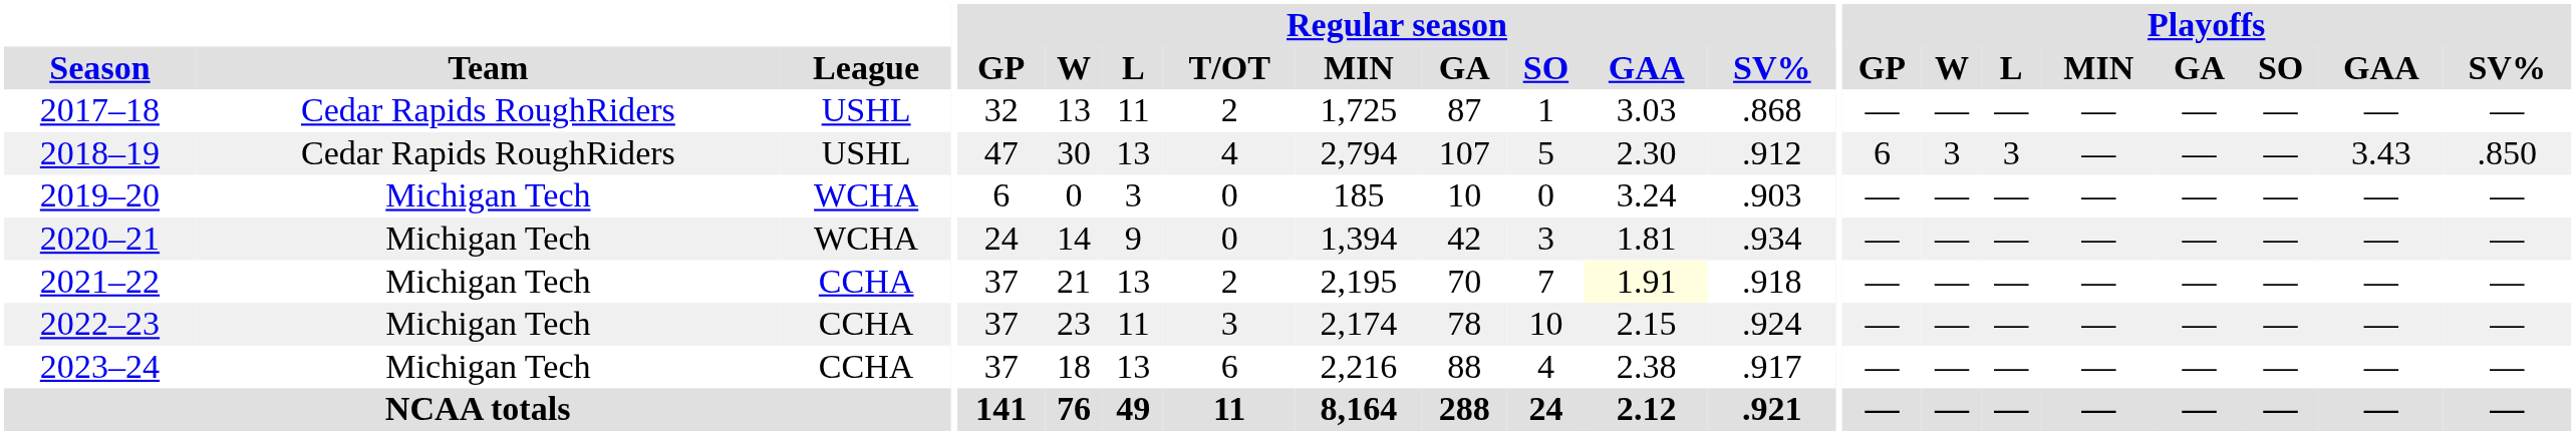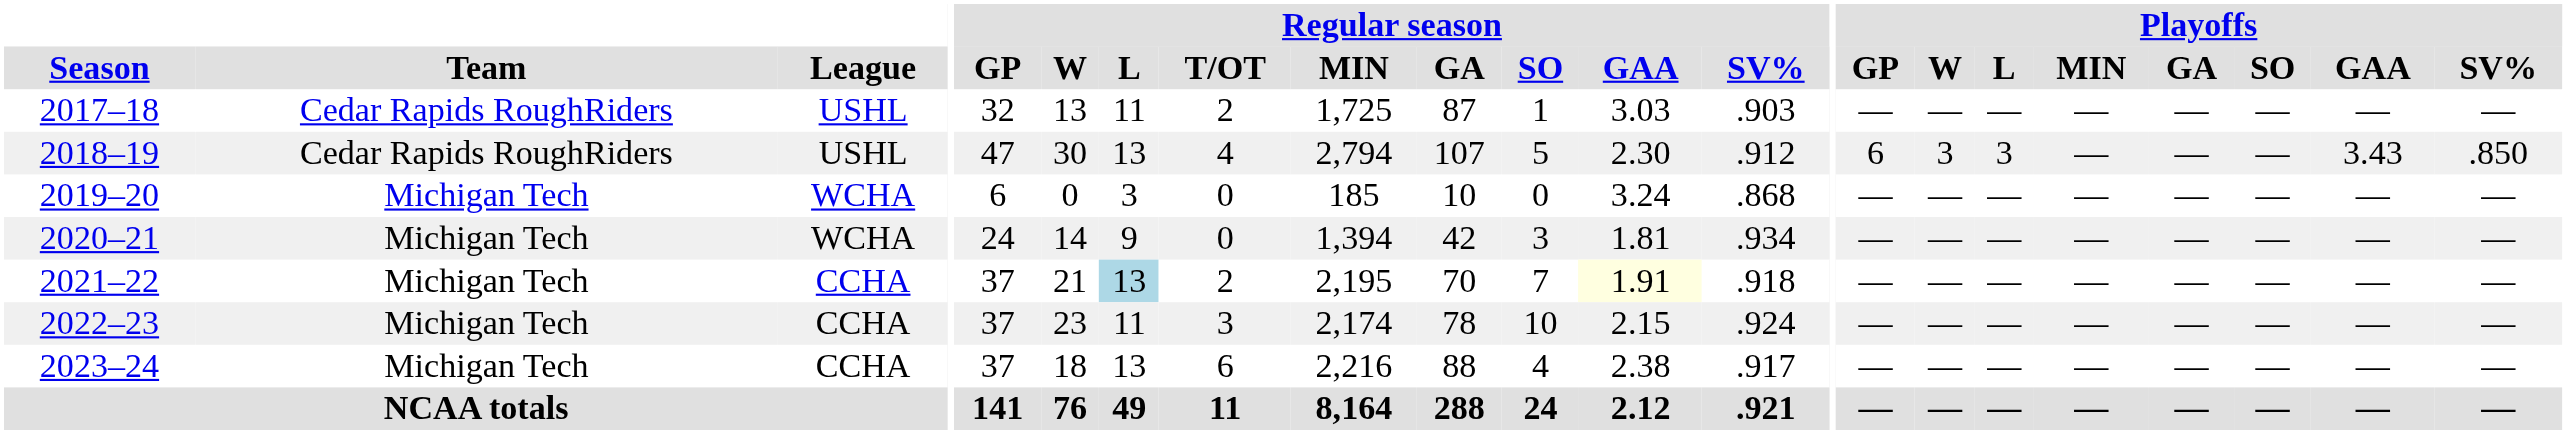2017–18 | Regular season / SV%: .868 -> .903
2019–20 | Regular season / SV%: .903 -> .868
2021–22 | Regular season / L: no background -> lightblue background
